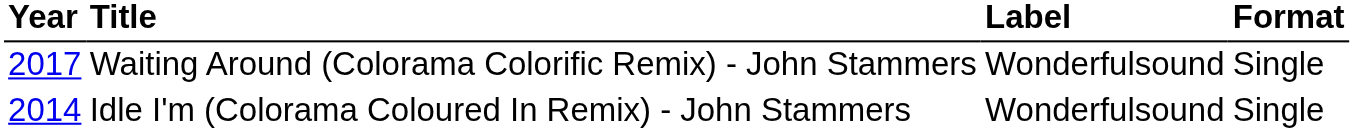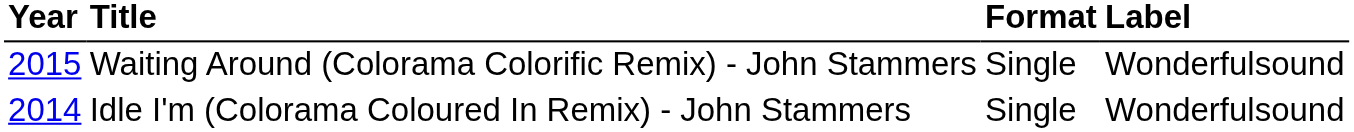columns swapped: Format <-> Label
Waiting Around (Colorama Colorific Remix) - John Stammers | Year: 2017 -> 2015
